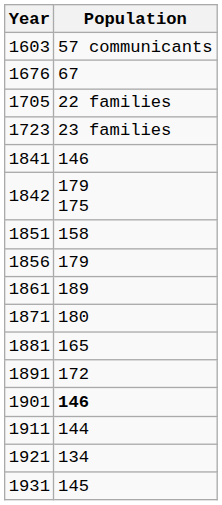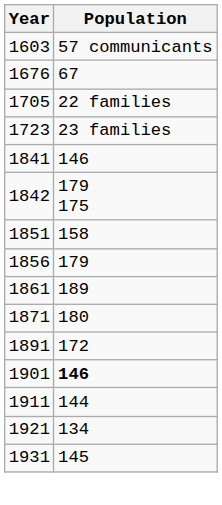- row: 1881 | 165
